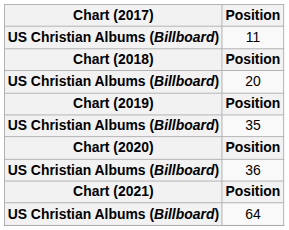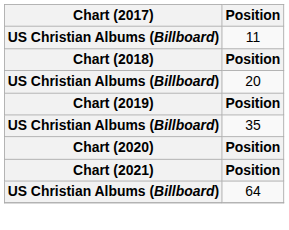- row: US Christian Albums (Billboard) | 36
